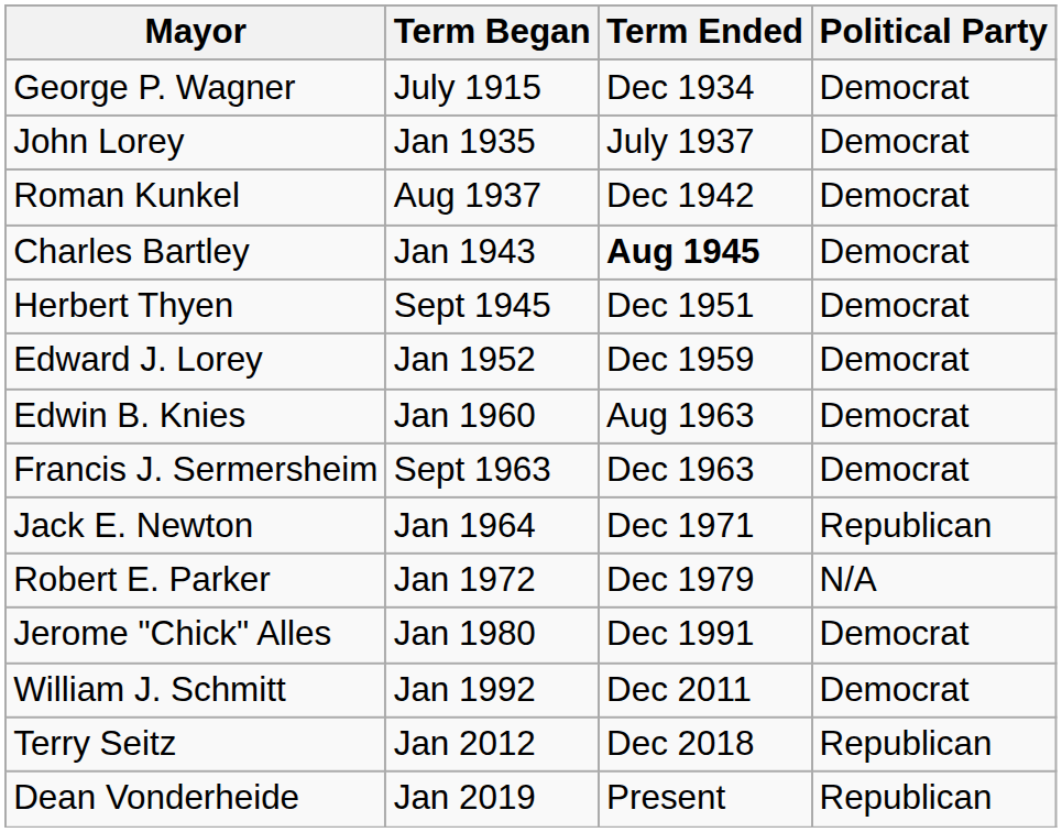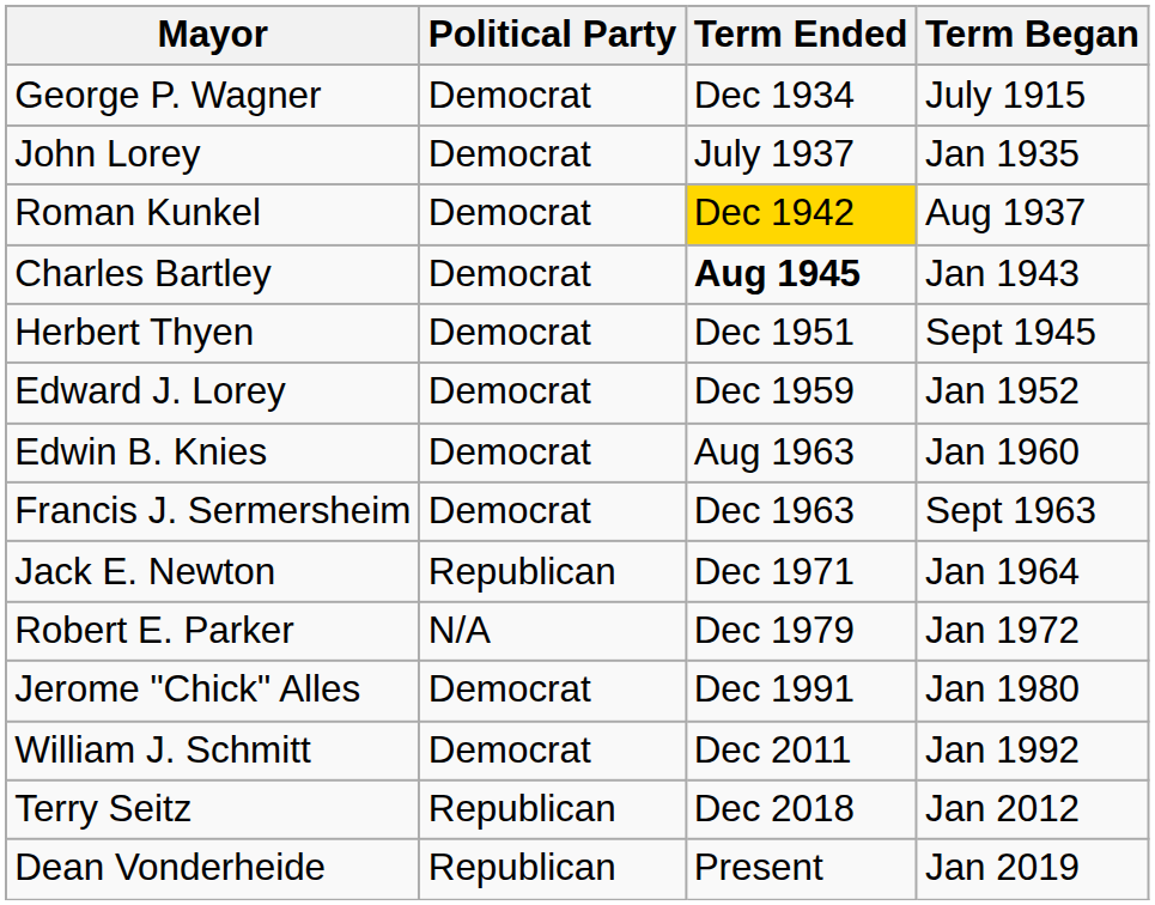columns swapped: Term Began <-> Political Party
Roman Kunkel | Term Ended: no background -> gold background
